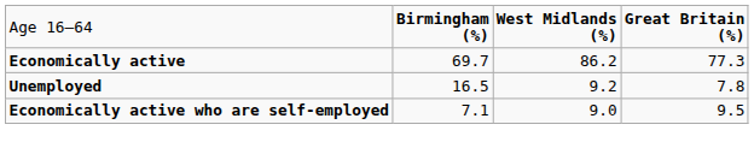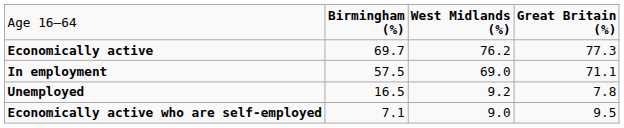Economically active | column 3: 86.2 -> 76.2
+ row: In employment | 57.5 | 69.0 | 71.1
